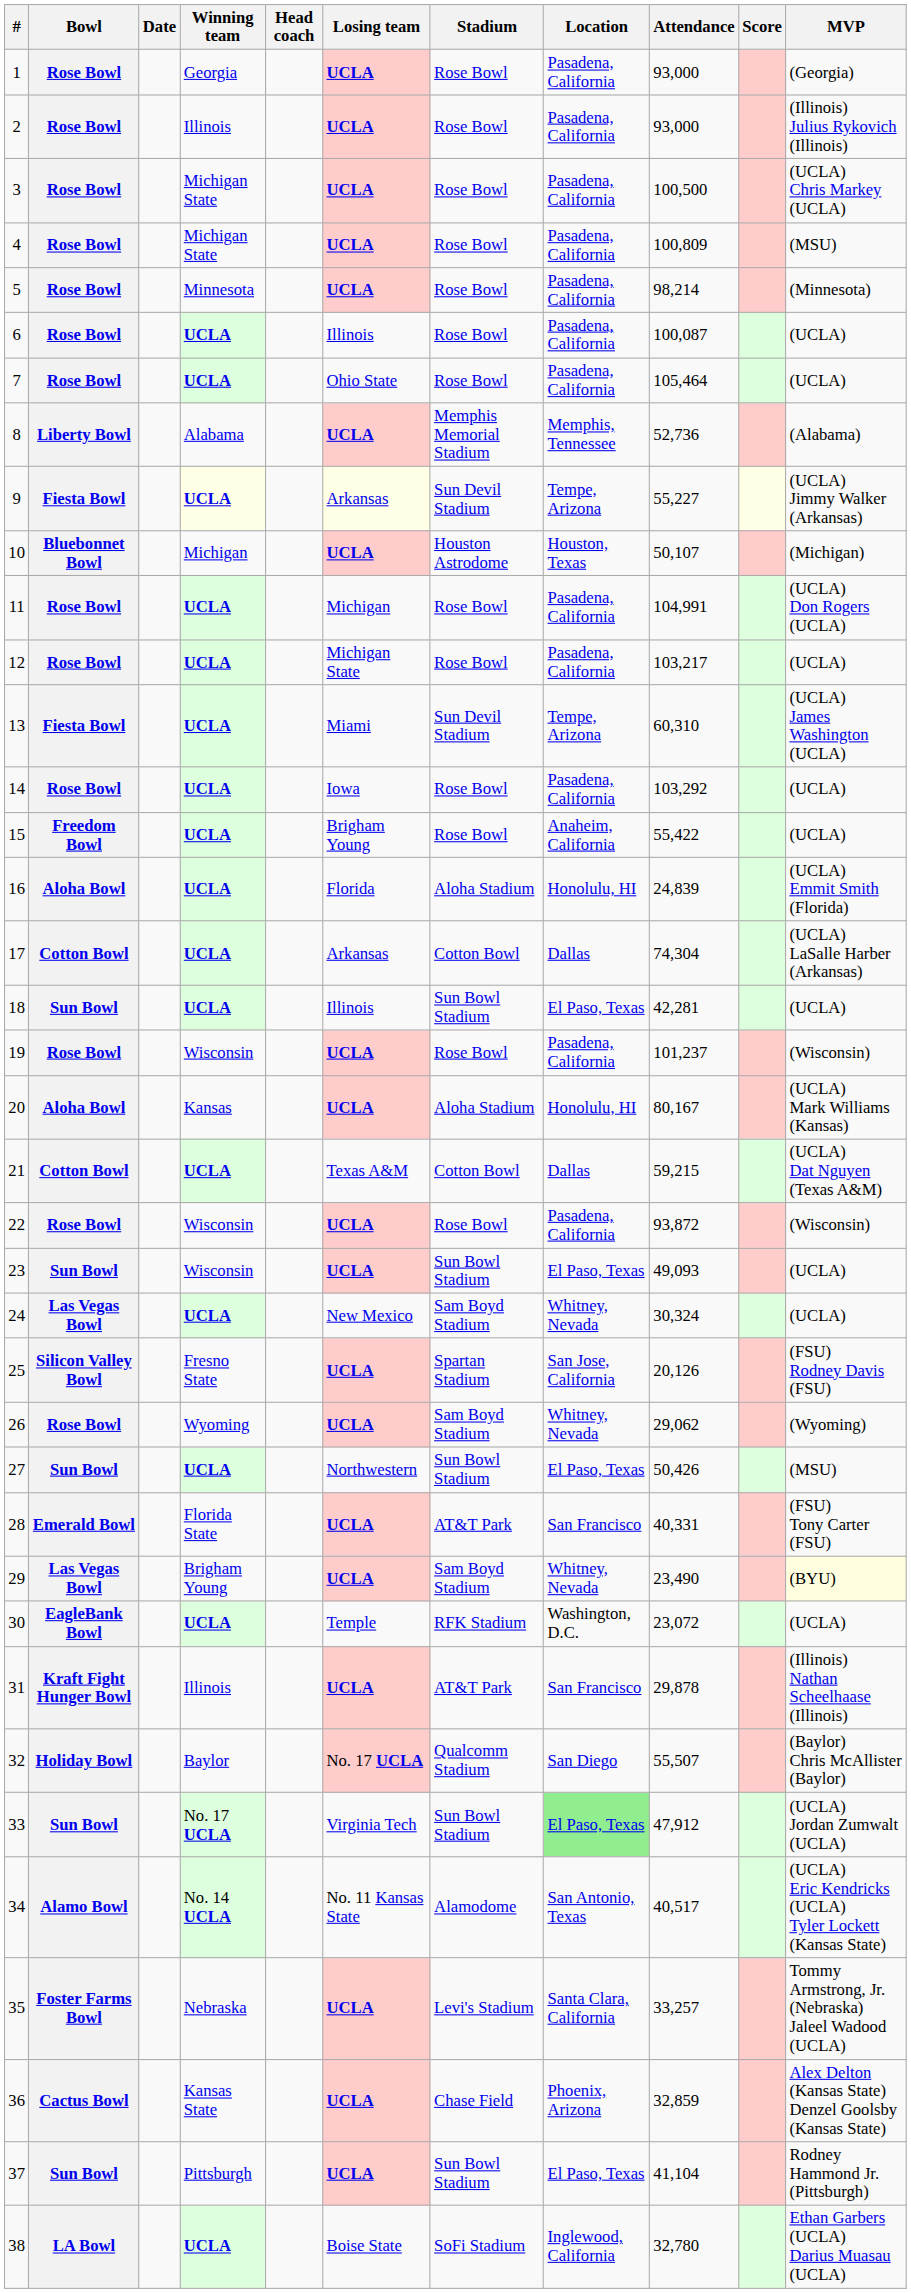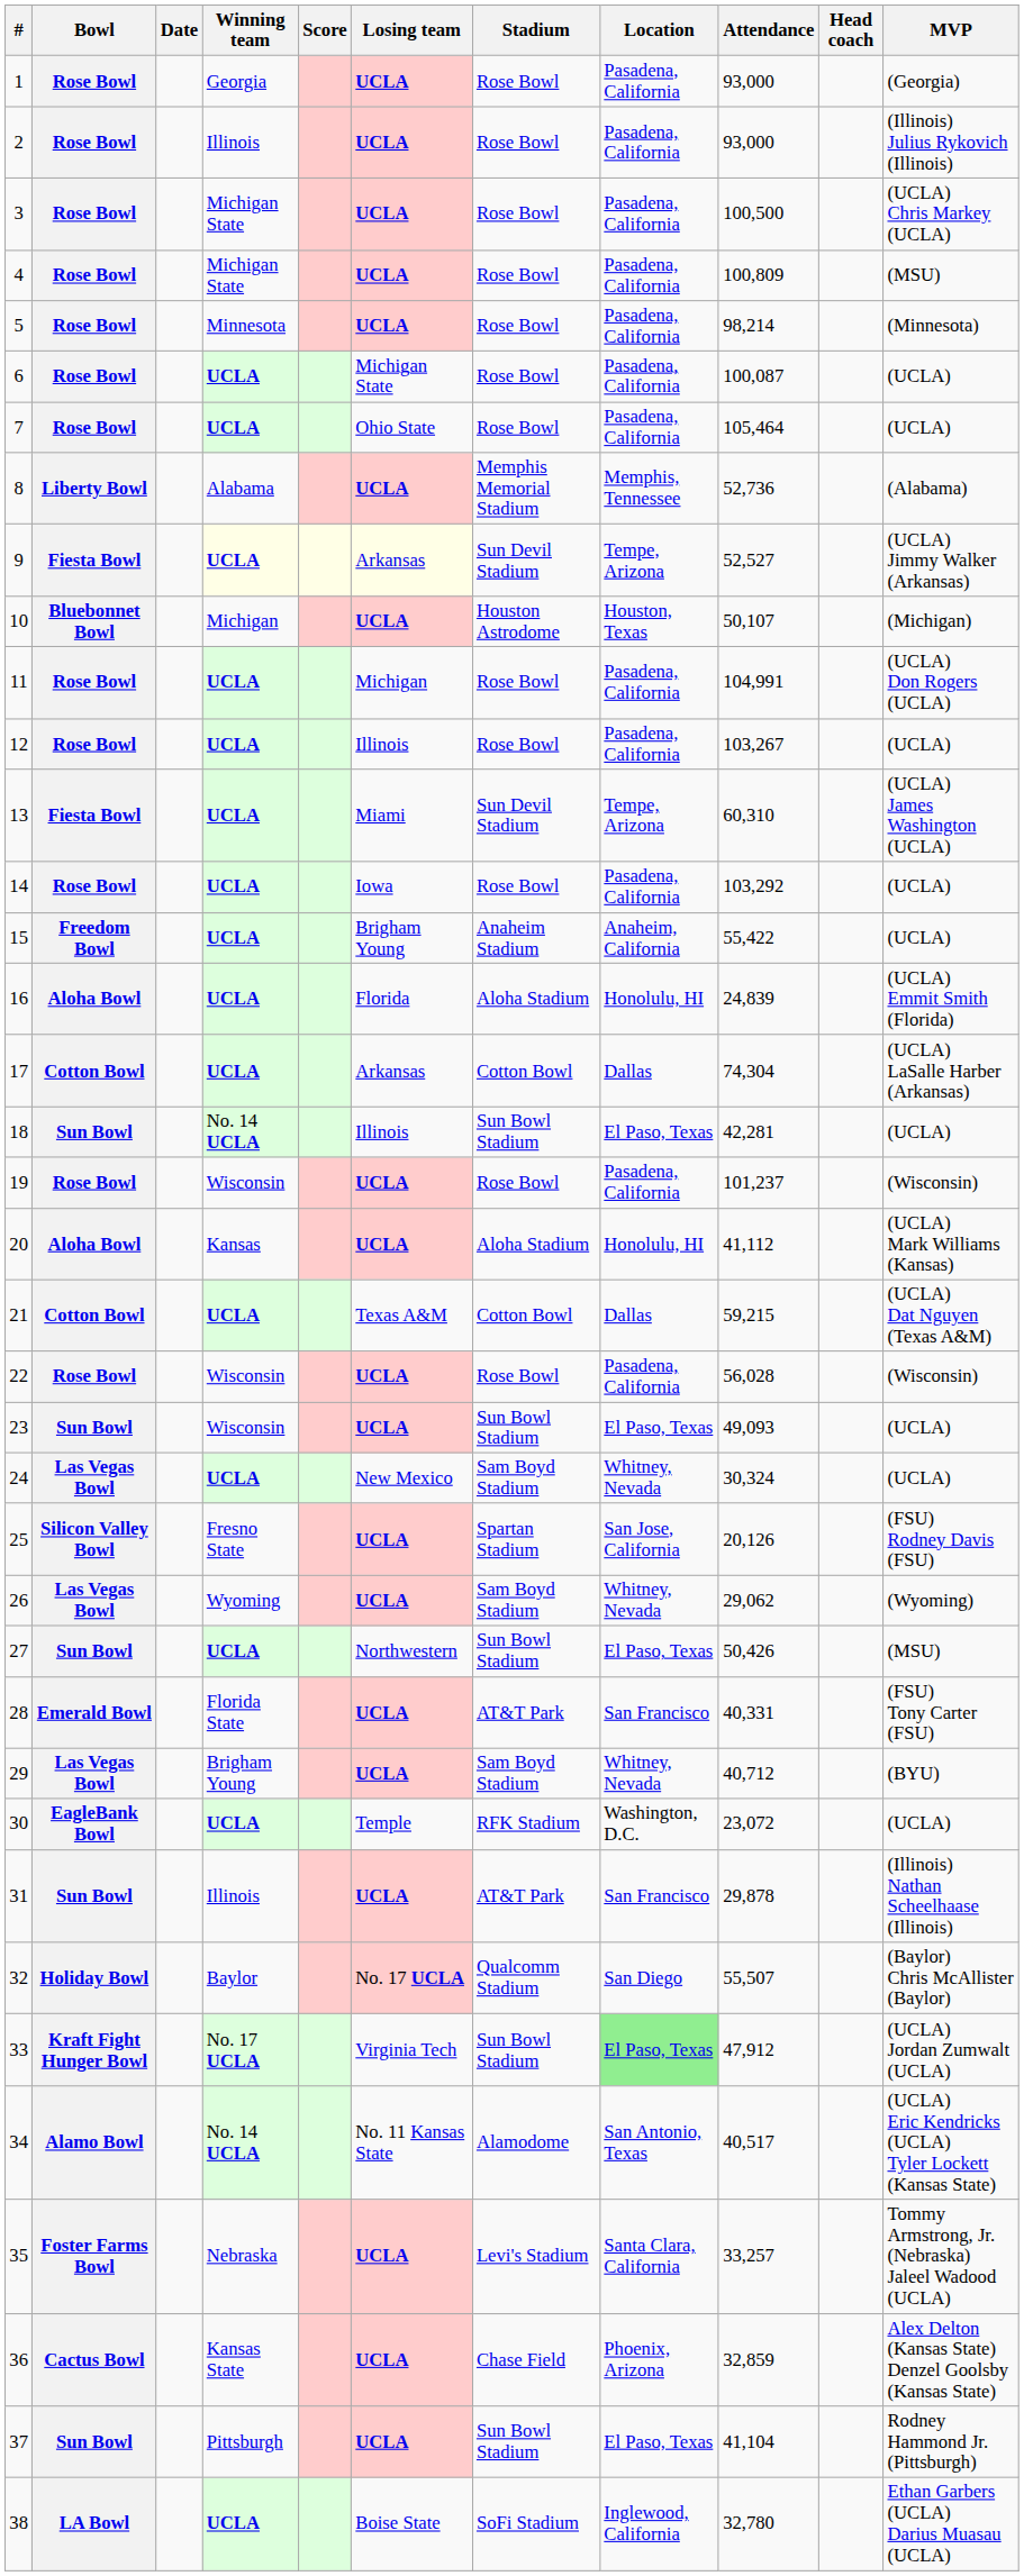columns swapped: Score <-> Head coach
6 | Losing team: Illinois -> Michigan State
9 | Attendance: 55,227 -> 52,527
12 | Losing team: Michigan State -> Illinois
12 | Attendance: 103,217 -> 103,267
15 | Stadium: Rose Bowl -> Anaheim Stadium
18 | Winning team: UCLA -> No. 14 UCLA
20 | Attendance: 80,167 -> 41,112
22 | Attendance: 93,872 -> 56,028
26 | Bowl: Rose Bowl -> Las Vegas Bowl
29 | Attendance: 23,490 -> 40,712
29 | MVP: lightyellow background -> no background
31 | Bowl: Kraft Fight Hunger Bowl -> Sun Bowl
33 | Bowl: Sun Bowl -> Kraft Fight Hunger Bowl
